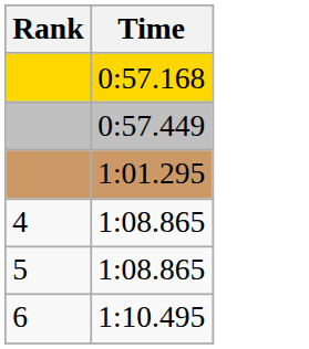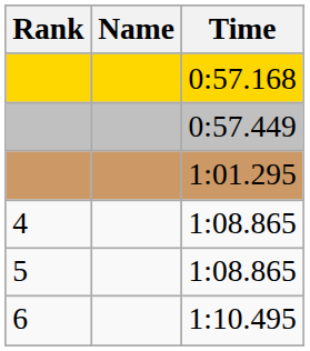+ column: Name
